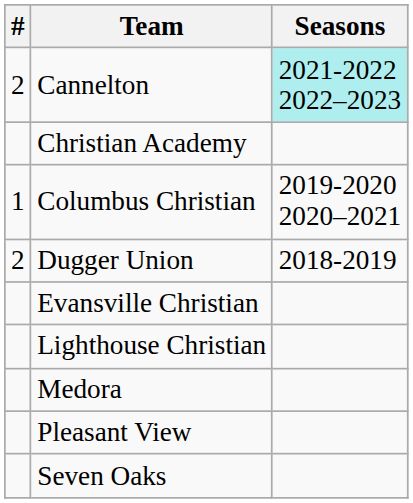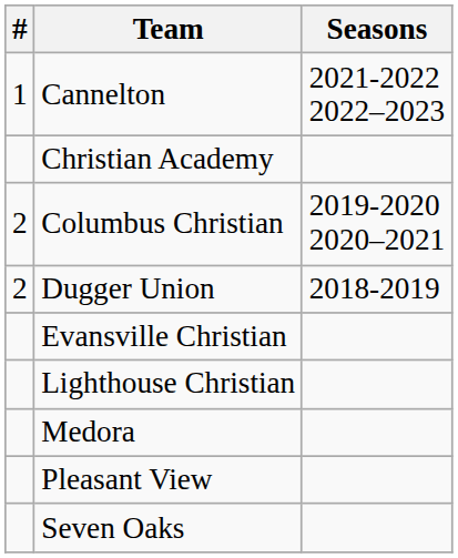Cannelton | #: 2 -> 1
Cannelton | Seasons: paleturquoise background -> no background
Columbus Christian | #: 1 -> 2
